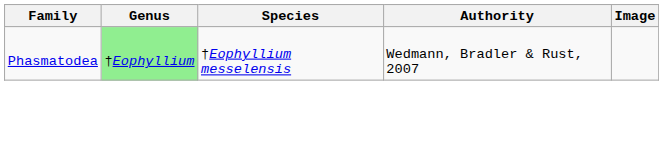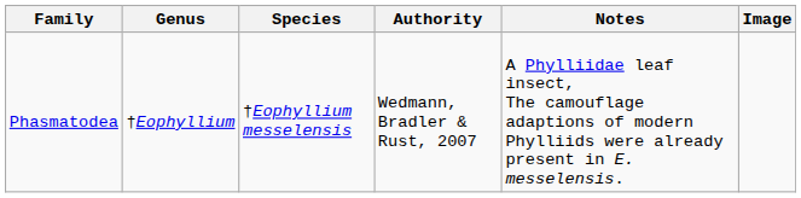+ column: Notes | A Phylliidae leaf insect, The camouflage adaptions of modern Phylliids were already present in E. messelensis.
Phasmatodea | Genus: lightgreen background -> no background
